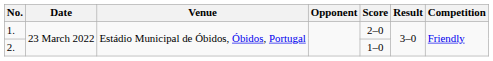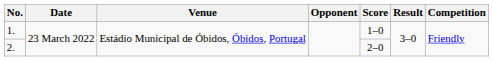1. | Score: 2–0 -> 1–0
2. | Score: 1–0 -> 2–0
